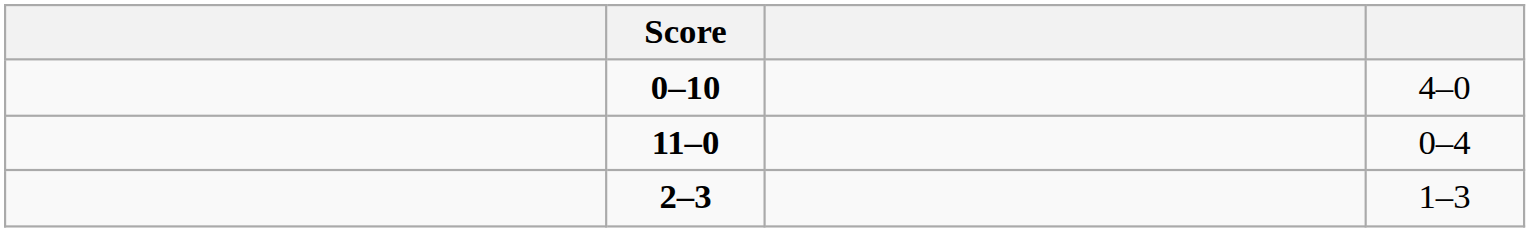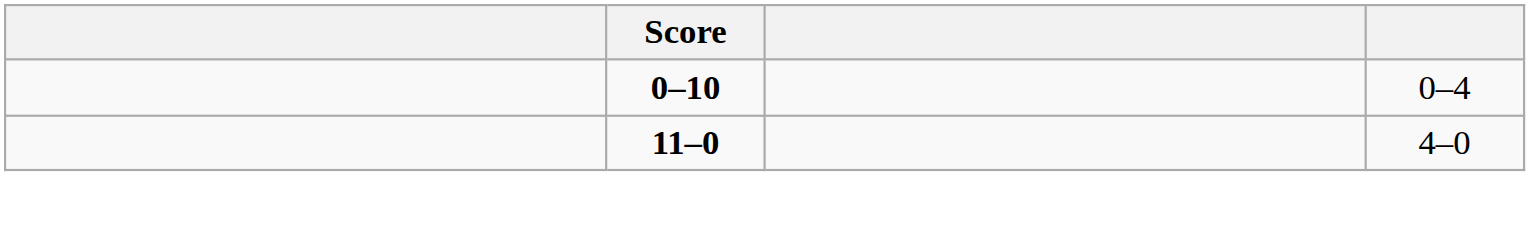0–10 | column 4: 4–0 -> 0–4
11–0 | column 4: 0–4 -> 4–0
- row: 2–3 | 1–3
